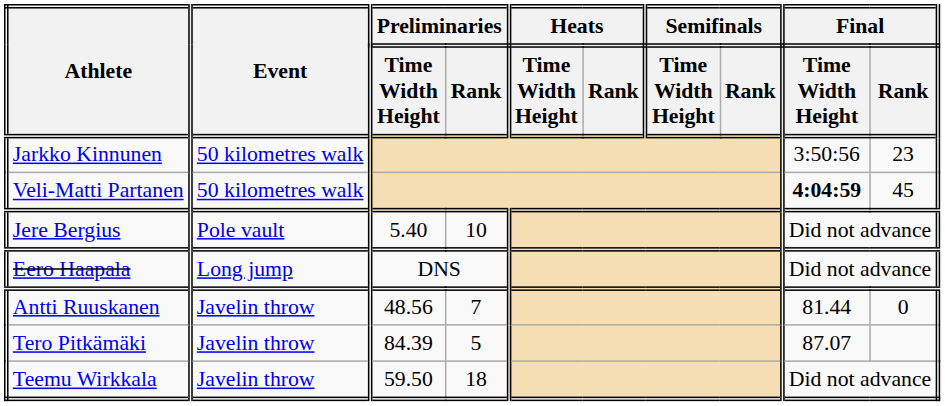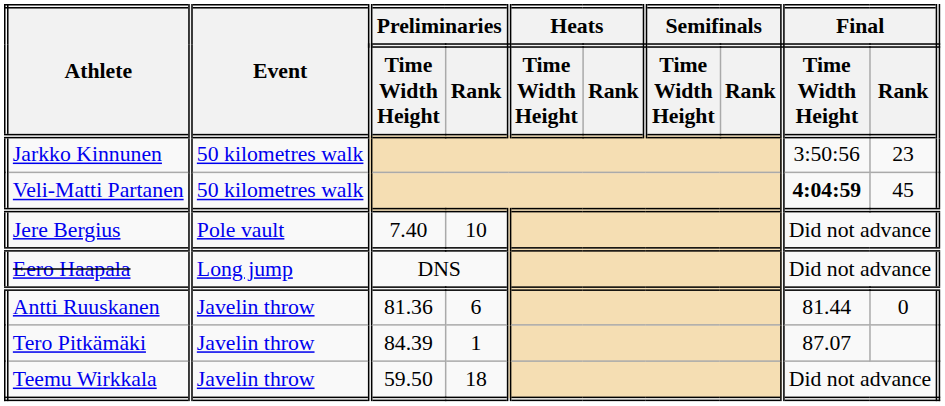Jere Bergius | Preliminaries / Time Width Height: 5.40 -> 7.40
Antti Ruuskanen | Preliminaries / Time Width Height: 48.56 -> 81.36
Antti Ruuskanen | Preliminaries / Rank: 7 -> 6
Tero Pitkämäki | Preliminaries / Rank: 5 -> 1
